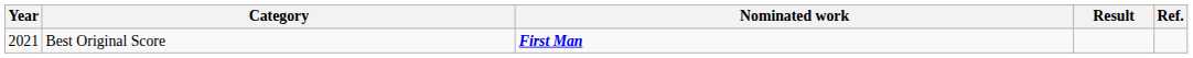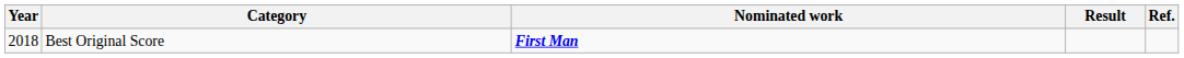Best Original Score | Year: 2021 -> 2018
